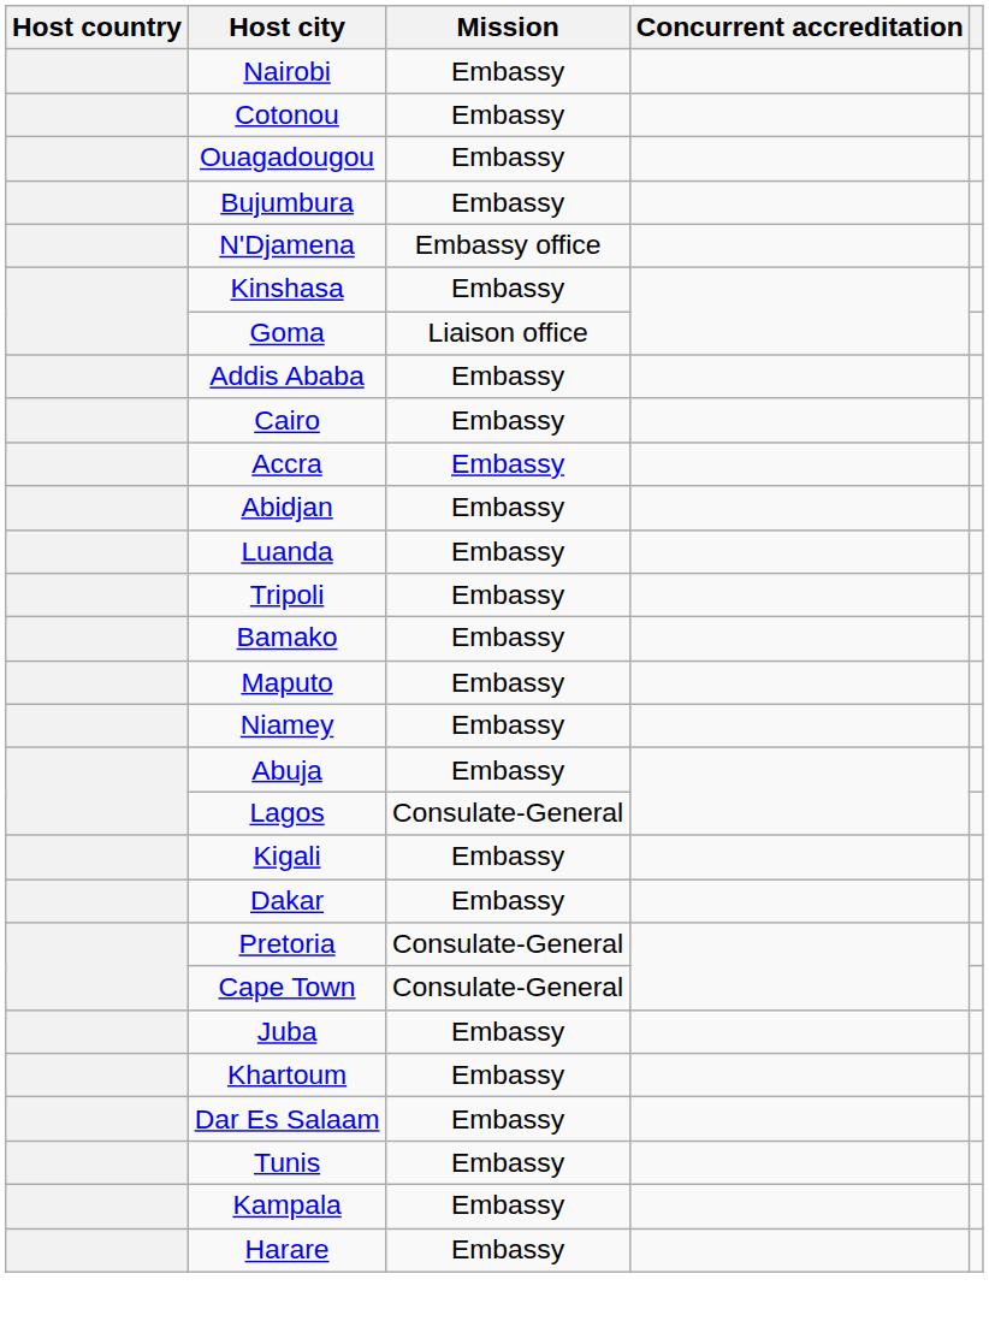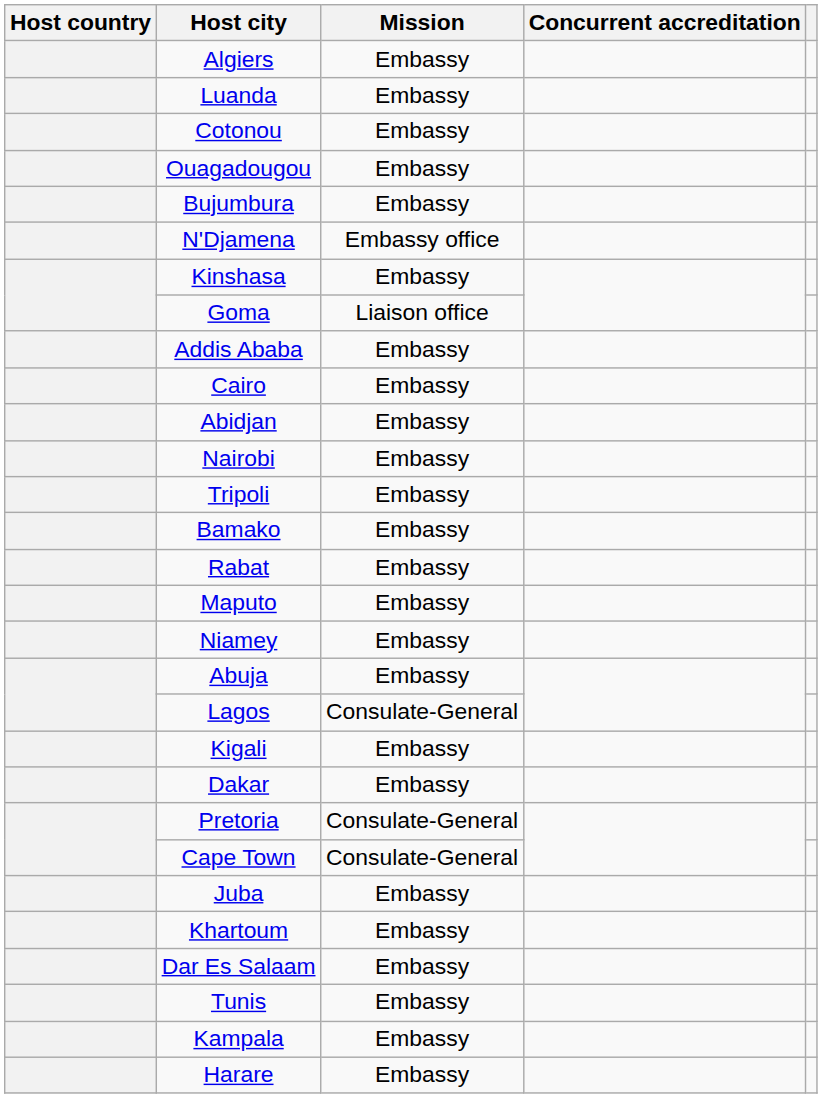+ row: Algiers | Embassy
rows swapped: Luanda <-> Nairobi
- row: Accra | Embassy
+ row: Rabat | Embassy
